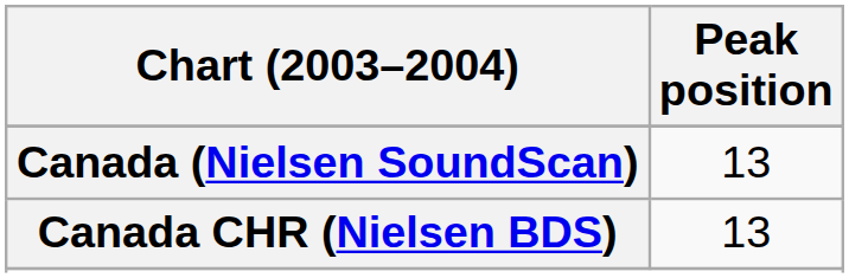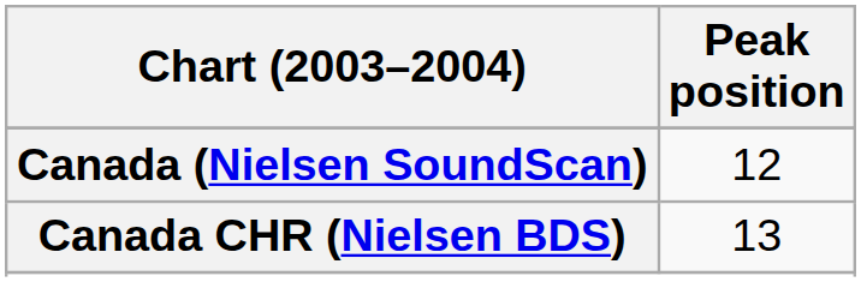Canada (Nielsen SoundScan) | Peak position: 13 -> 12
